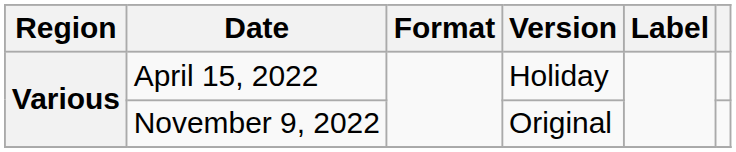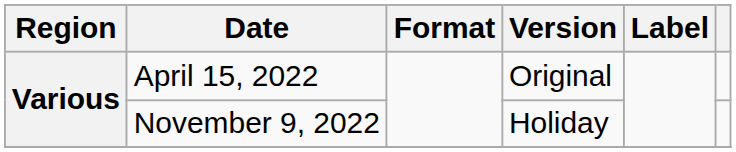April 15, 2022 | Version: Holiday -> Original
November 9, 2022 | Version: Original -> Holiday
